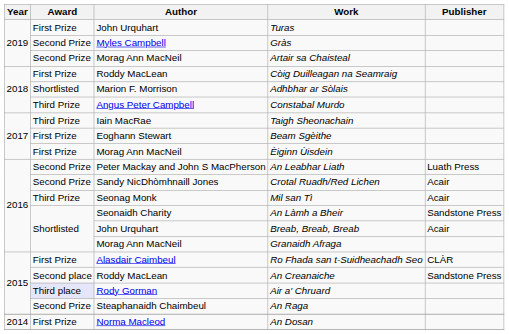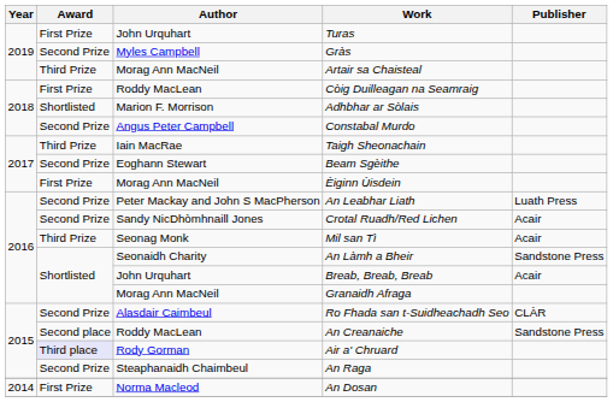Artair sa Chaisteal | Award: Second Prize -> Third Prize
Constabal Murdo | Award: Third Prize -> Second Prize
Beam Sgèithe | Award: First Prize -> Second Prize
Ro Fhada san t-Suidheachadh Seo | Award: First Prize -> Second Prize
